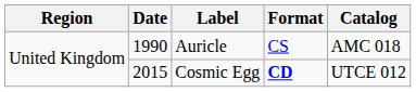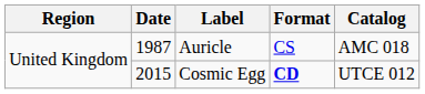Auricle | Date: 1990 -> 1987
